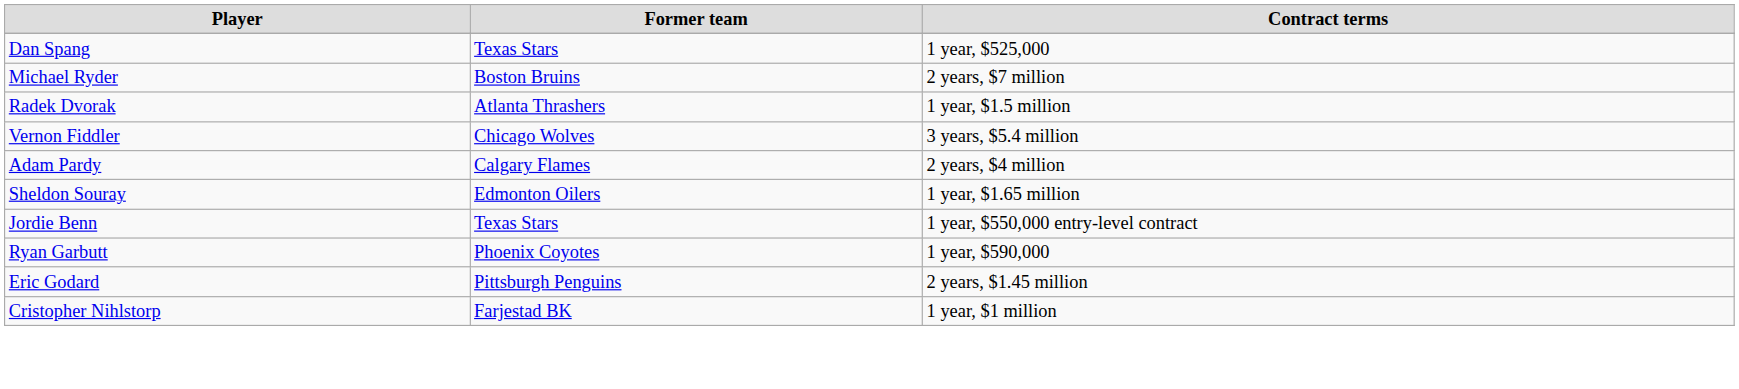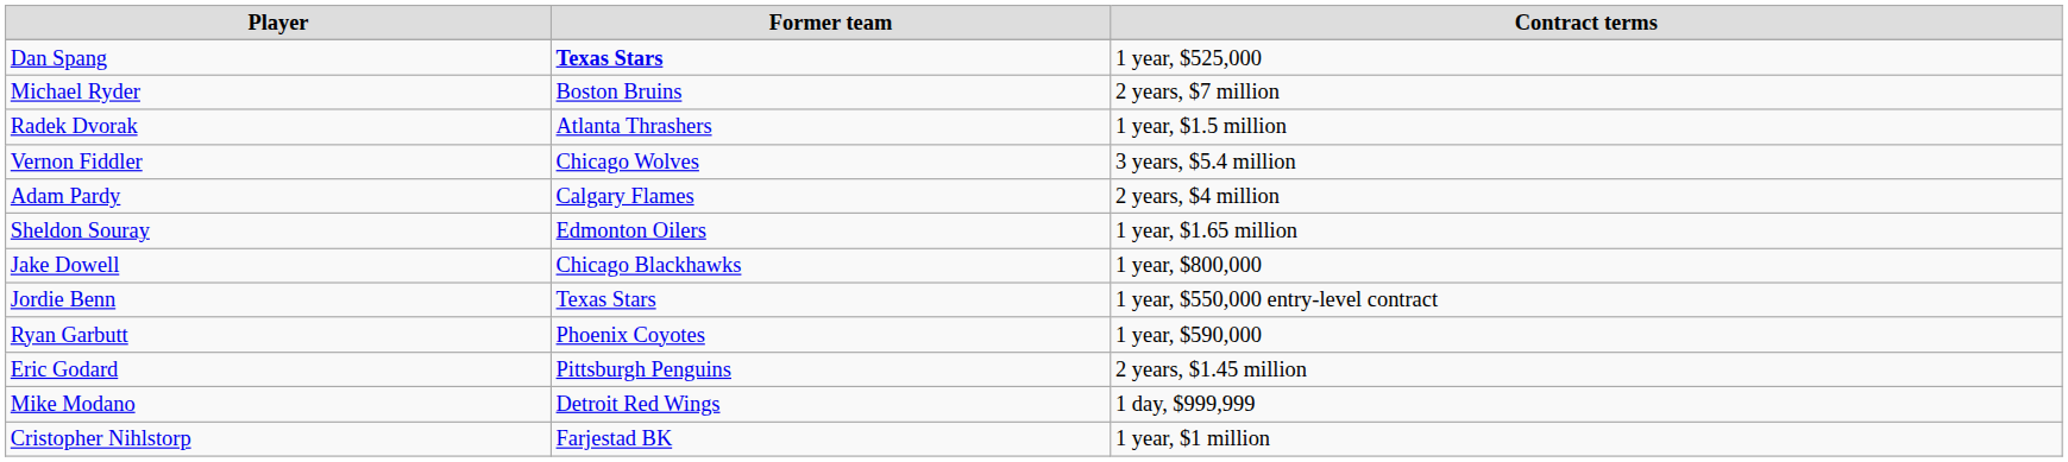Dan Spang | Former team: normal -> bold
+ row: Jake Dowell | Chicago Blackhawks | 1 year, $800,000
+ row: Mike Modano | Detroit Red Wings | 1 day, $999,999
